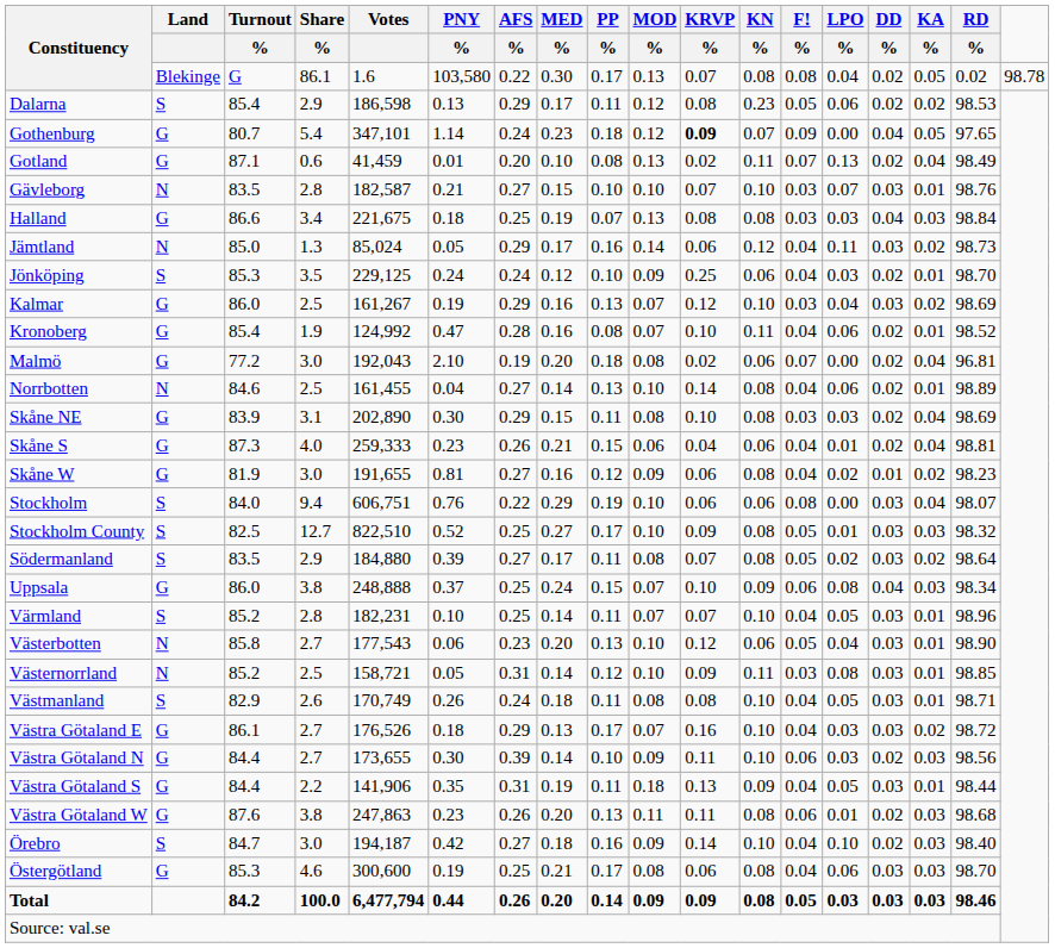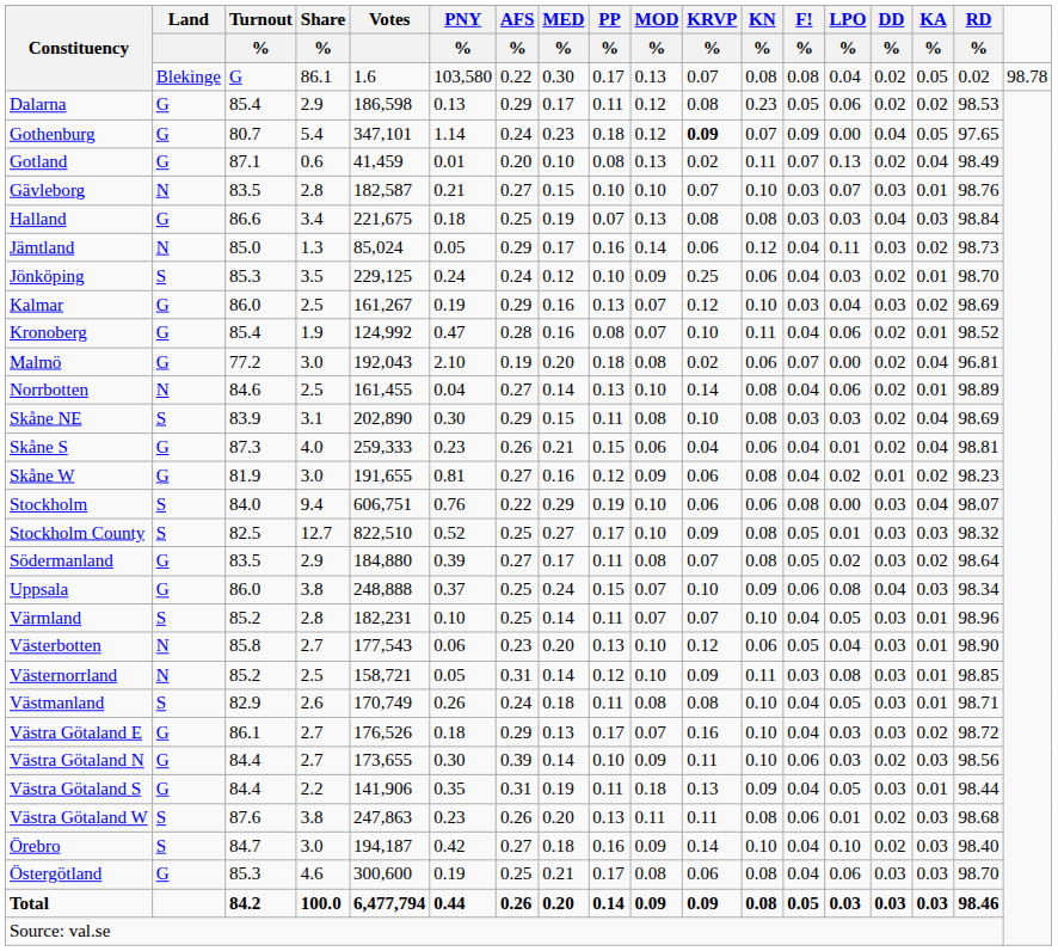Dalarna | Land: S -> G
Skåne NE | Land: G -> S
Södermanland | Land: S -> G
Västra Götaland W | Land: G -> S
